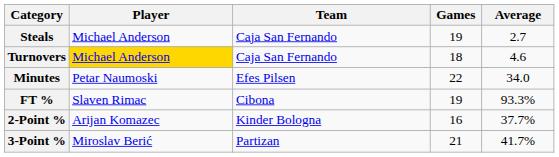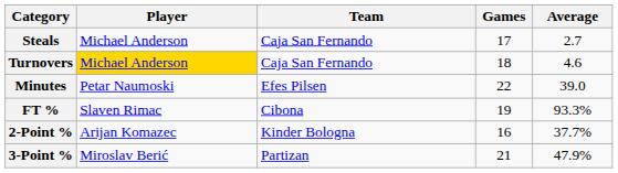Steals | Games: 19 -> 17
Minutes | Average: 34.0 -> 39.0
3-Point % | Average: 41.7% -> 47.9%
